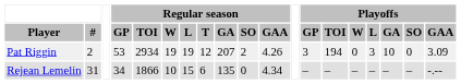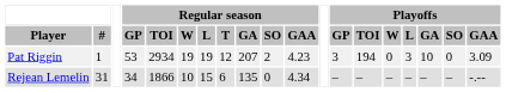Pat Riggin | #: 2 -> 1
Pat Riggin | Regular season / GAA: 4.26 -> 4.23
